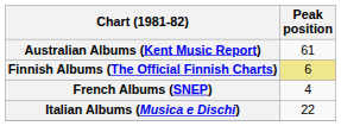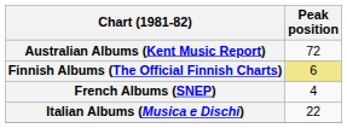Australian Albums (Kent Music Report) | Peak position: 61 -> 72
